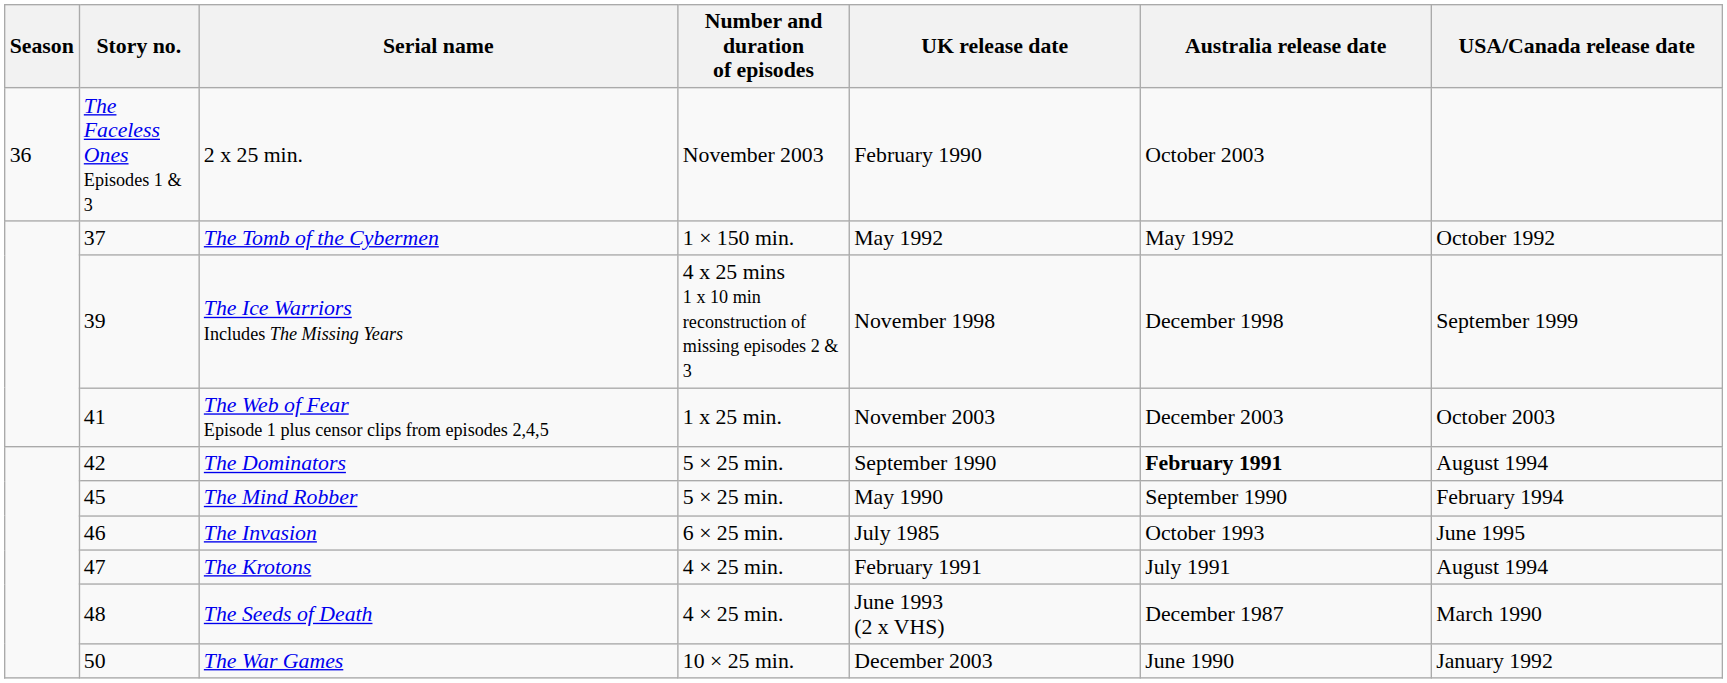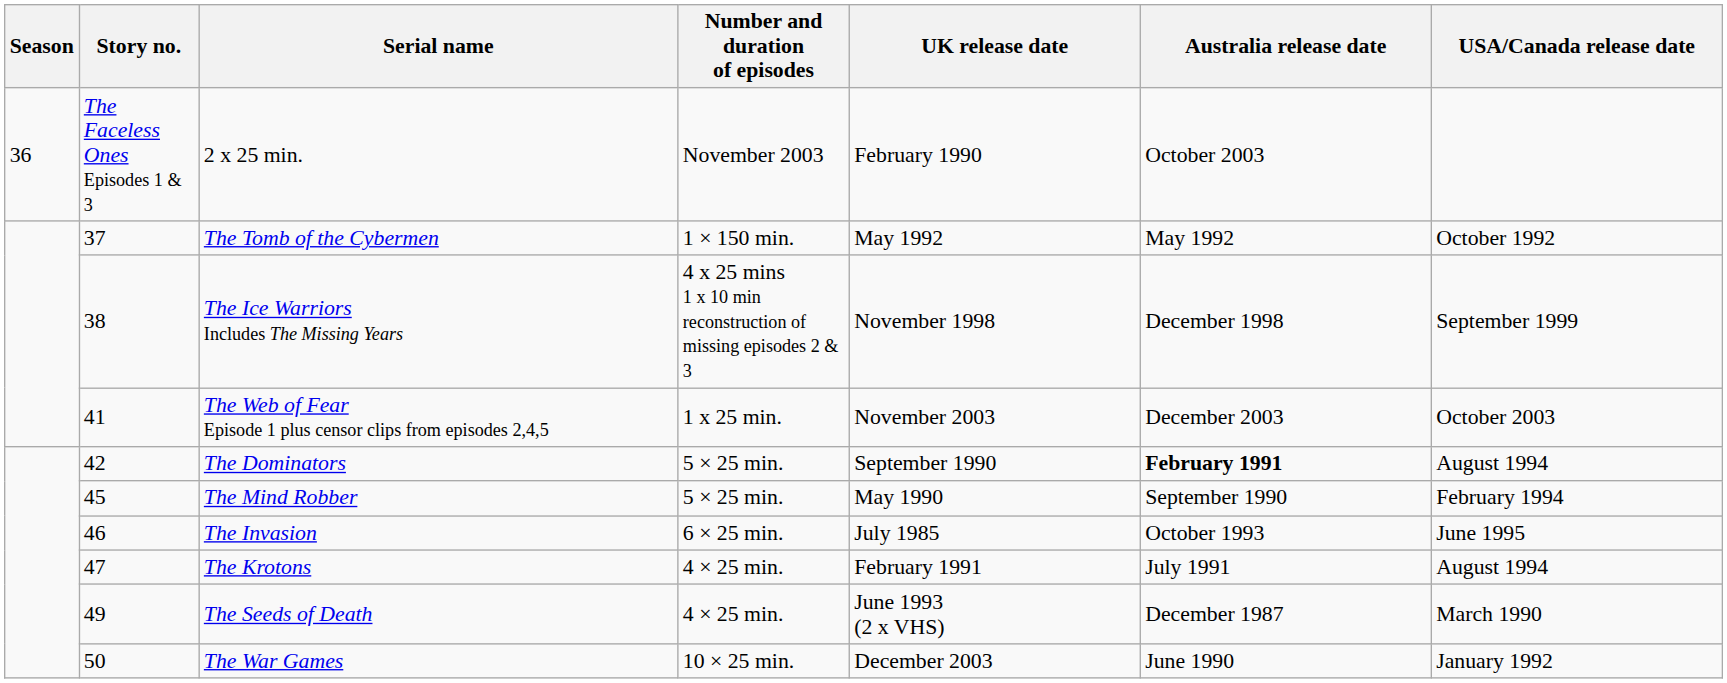The Ice Warriors Includes The Missing Years | Story no.: 39 -> 38
The Seeds of Death | Story no.: 48 -> 49
